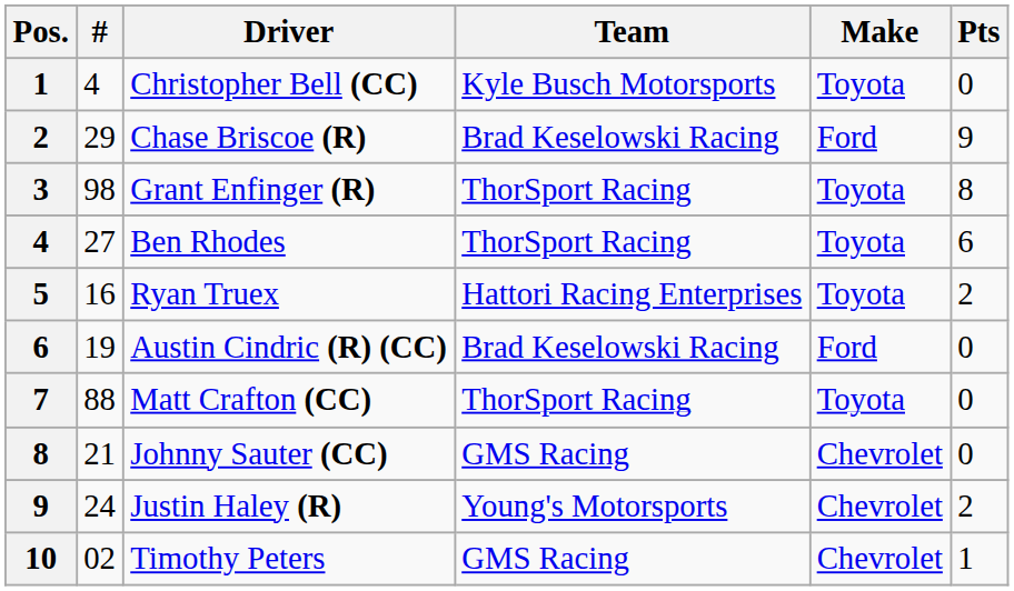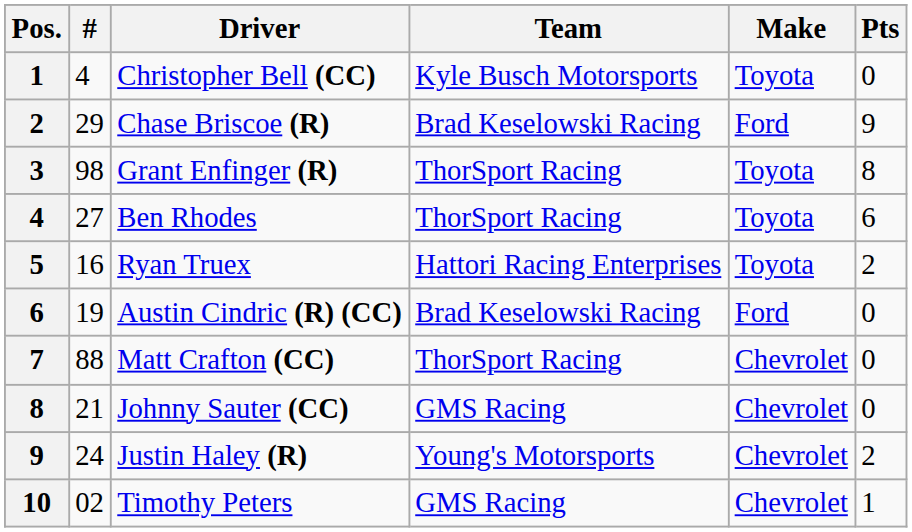Matt Crafton (CC) | Make: Toyota -> Chevrolet
